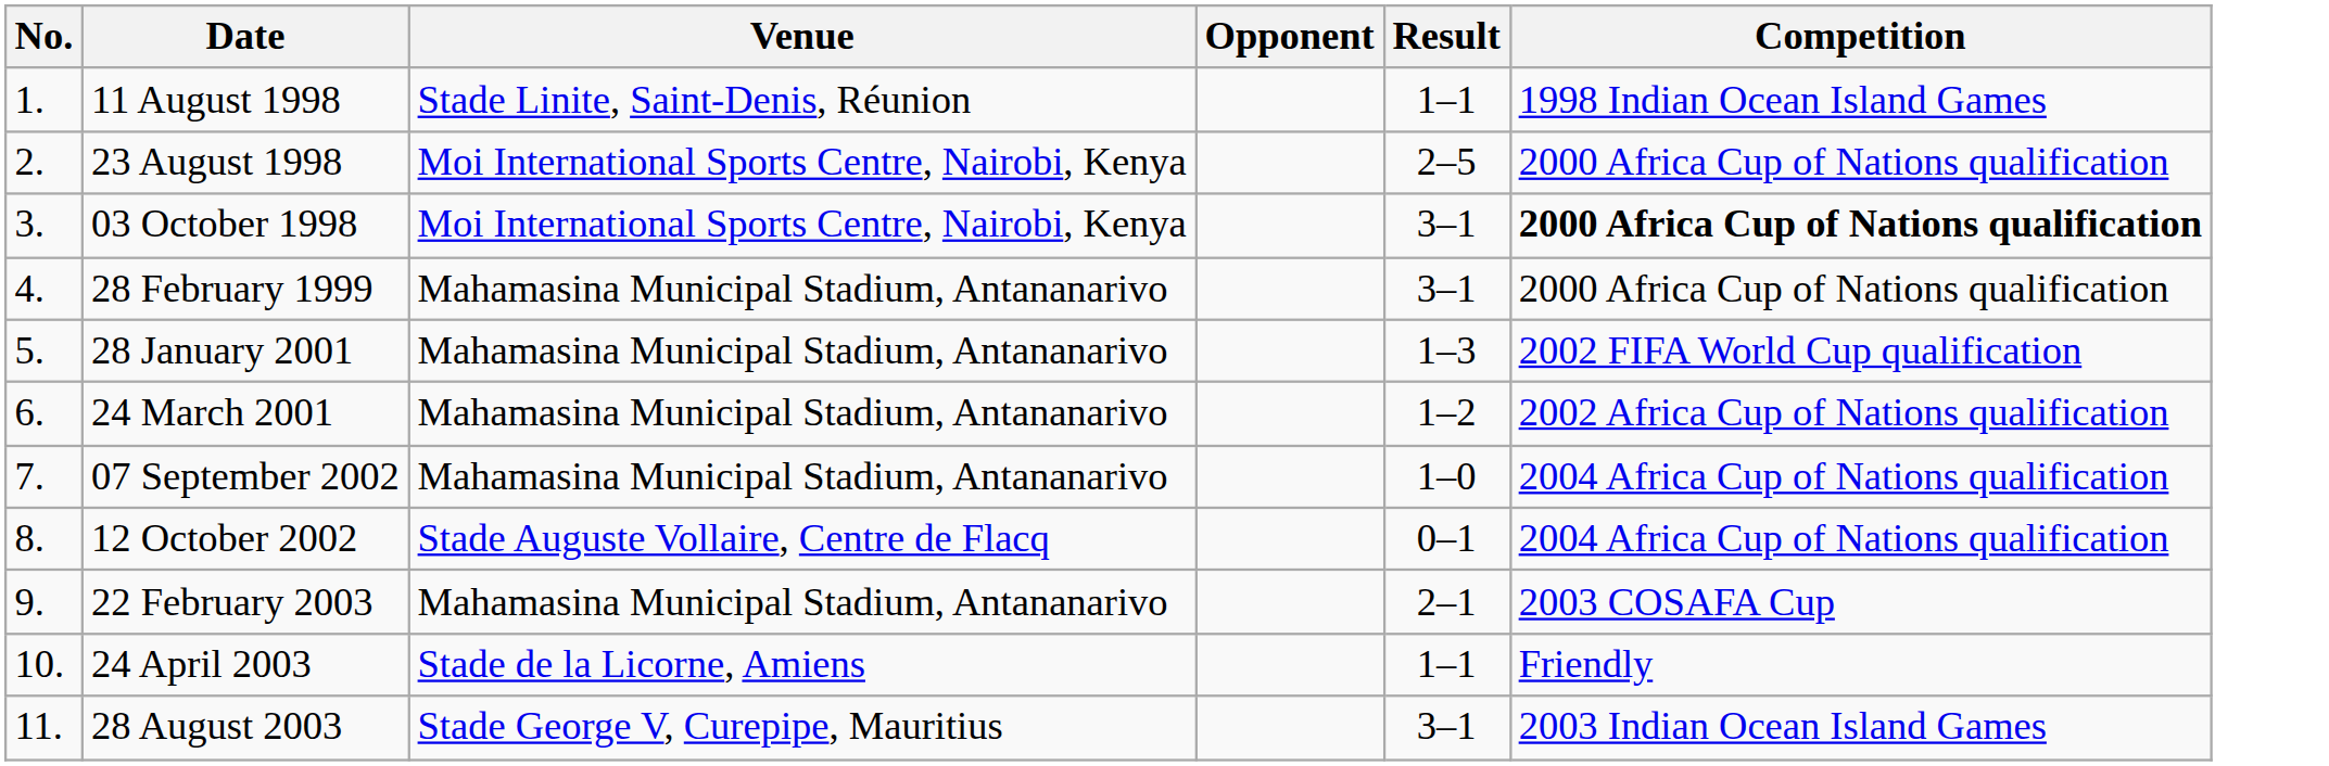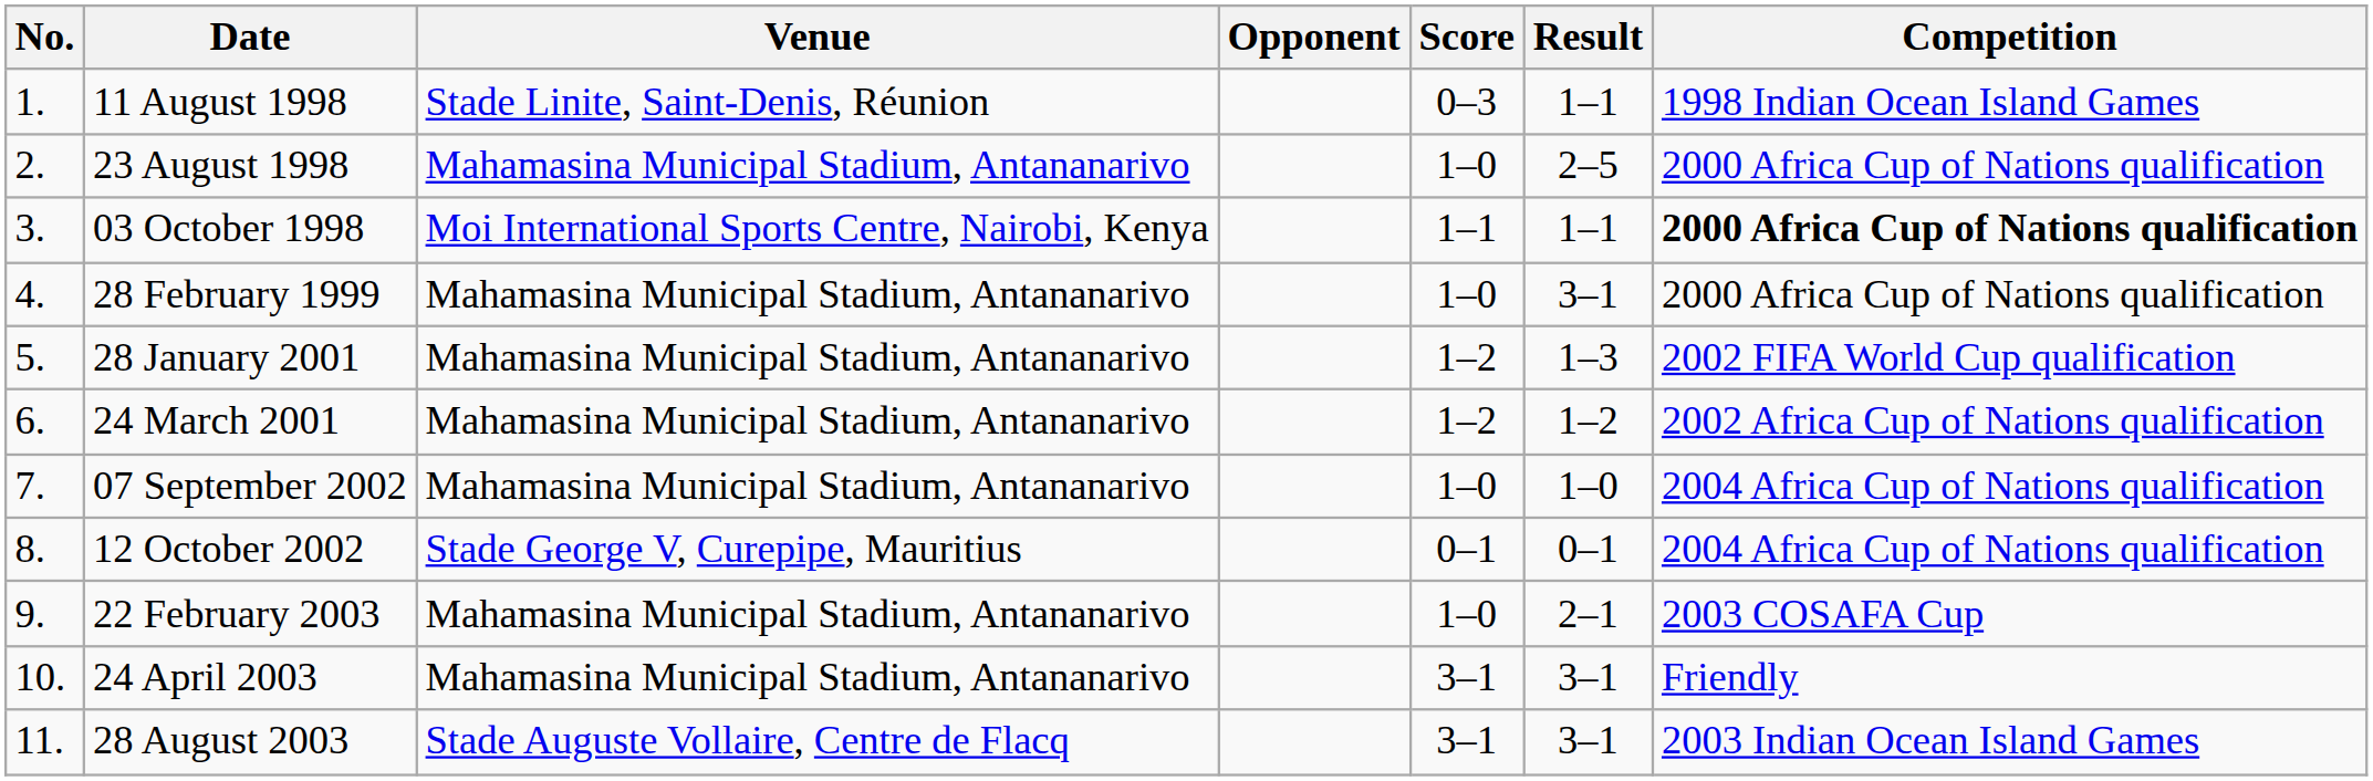+ column: Score | 0–3 | 1–0 | 1–1 | 1–0 | 1–2 | 1–2 | 1–0 | 0–1 | 1–0 | 3–1 | 3–1
23 August 1998 | Venue: Moi International Sports Centre, Nairobi, Kenya -> Mahamasina Municipal Stadium, Antananarivo
03 October 1998 | Result: 3–1 -> 1–1
12 October 2002 | Venue: Stade Auguste Vollaire, Centre de Flacq -> Stade George V, Curepipe, Mauritius
24 April 2003 | Venue: Stade de la Licorne, Amiens -> Mahamasina Municipal Stadium, Antananarivo
24 April 2003 | Result: 1–1 -> 3–1
28 August 2003 | Venue: Stade George V, Curepipe, Mauritius -> Stade Auguste Vollaire, Centre de Flacq
